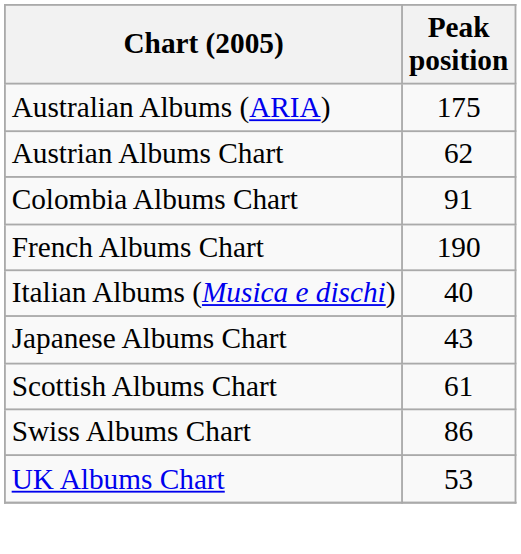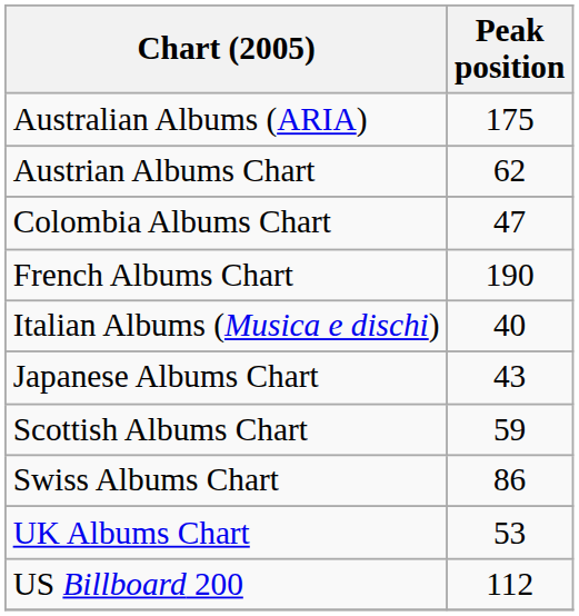Colombia Albums Chart | Peak position: 91 -> 47
Scottish Albums Chart | Peak position: 61 -> 59
+ row: US Billboard 200 | 112
